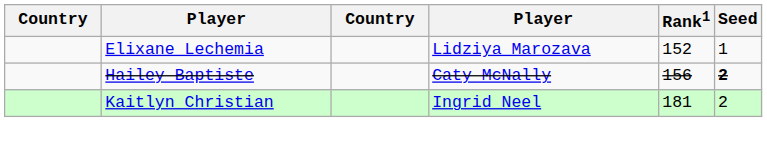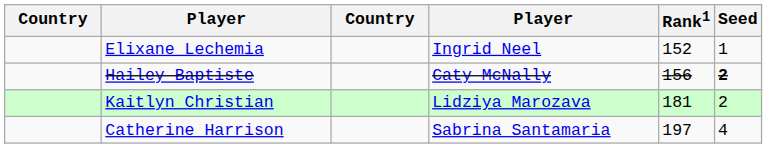Elixane Lechemia | column 4: Lidziya Marozava -> Ingrid Neel
Kaitlyn Christian | column 4: Ingrid Neel -> Lidziya Marozava
+ row: Catherine Harrison | Sabrina Santamaria | 197 | 4
